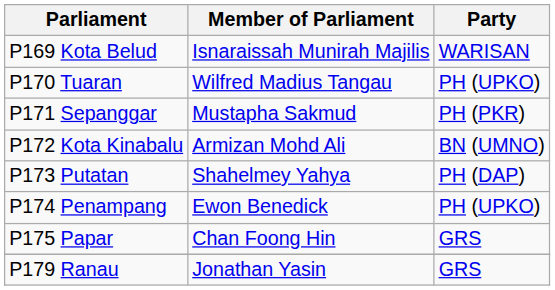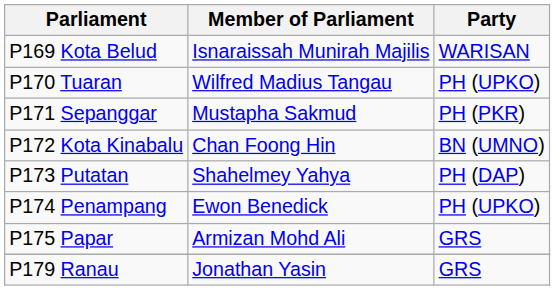P172 Kota Kinabalu | Member of Parliament: Armizan Mohd Ali -> Chan Foong Hin
P175 Papar | Member of Parliament: Chan Foong Hin -> Armizan Mohd Ali
